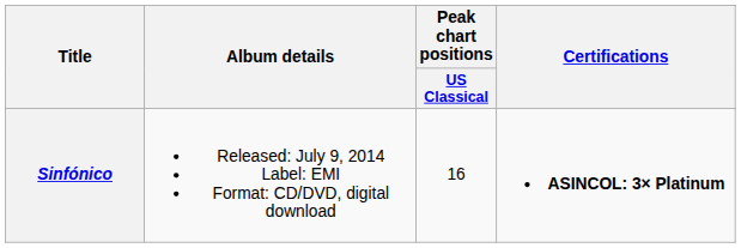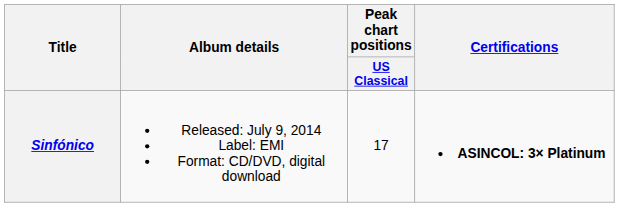Sinfónico | Peak chart positions / US Classical: 16 -> 17
